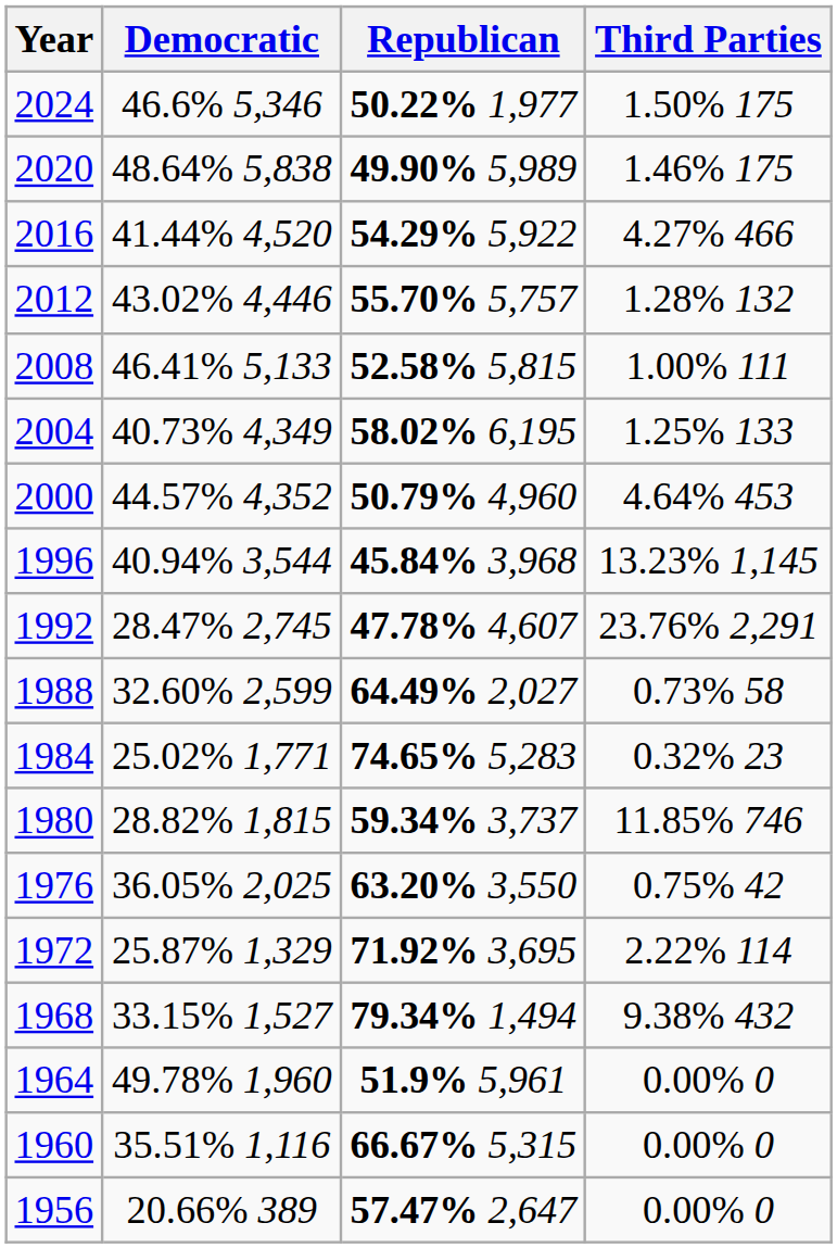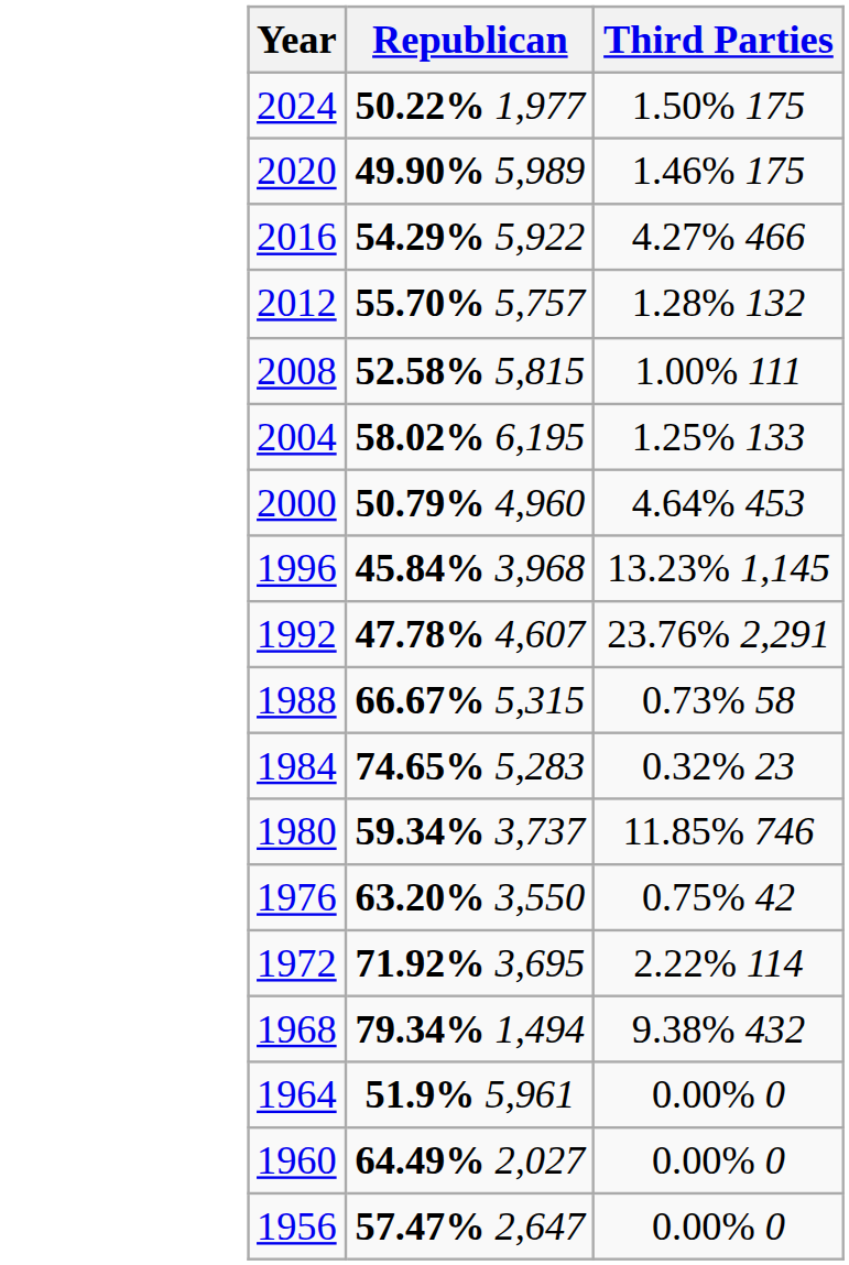- column: Democratic | 46.6% 5,346 | 48.64% 5,838 | 41.44% 4,520 | 43.02% 4,446 | 46.41% 5,133 | 40.73% 4,349 | 44.57% 4,352 | 40.94% 3,544 | 28.47% 2,745 | 32.60% 2,599 | 25.02% 1,771 | 28.82% 1,815 | 36.05% 2,025 | 25.87% 1,329 | 33.15% 1,527 | 49.78% 1,960 | 35.51% 1,116 | 20.66% 389
1988 | Republican: 64.49% 2,027 -> 66.67% 5,315
1960 | Republican: 66.67% 5,315 -> 64.49% 2,027
